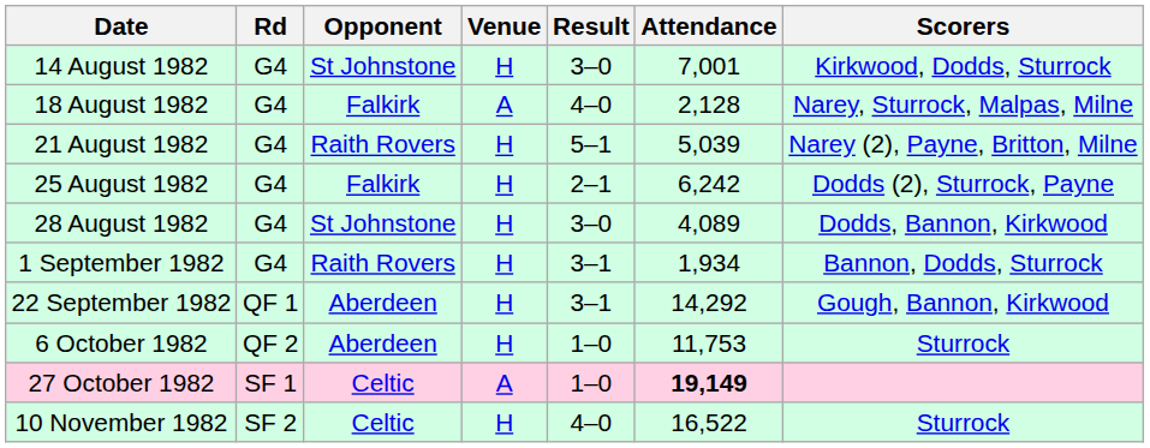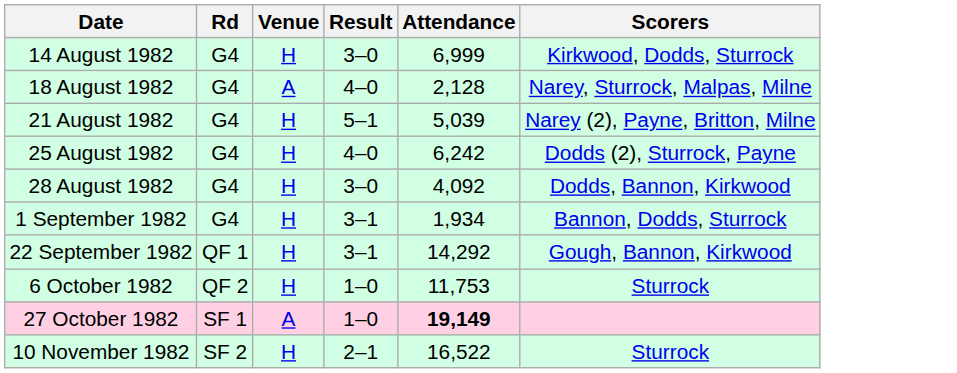- column: Opponent | St Johnstone | Falkirk | Raith Rovers | Falkirk | St Johnstone | Raith Rovers | Aberdeen | Aberdeen | Celtic | Celtic
14 August 1982 | Attendance: 7,001 -> 6,999
25 August 1982 | Result: 2–1 -> 4–0
28 August 1982 | Attendance: 4,089 -> 4,092
10 November 1982 | Result: 4–0 -> 2–1
